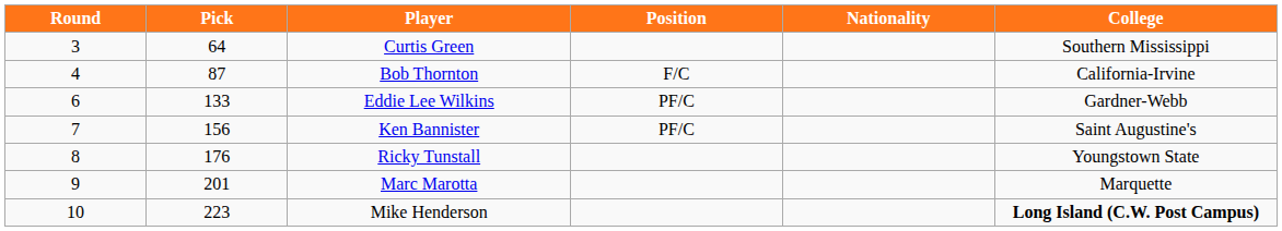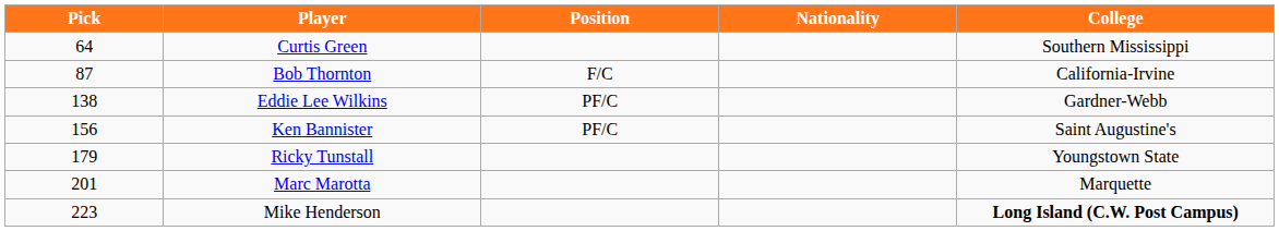- column: Round | 3 | 4 | 6 | 7 | 8 | 9 | 10
Eddie Lee Wilkins | Pick: 133 -> 138
Ricky Tunstall | Pick: 176 -> 179
